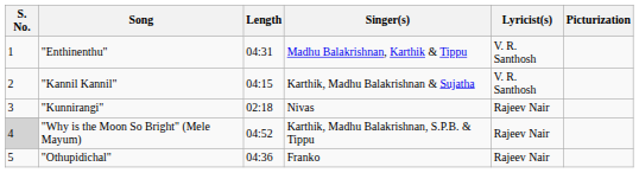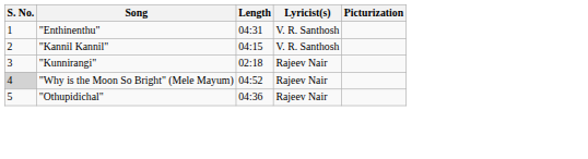- column: Singer(s) | Madhu Balakrishnan, Karthik & Tippu | Karthik, Madhu Balakrishnan & Sujatha | Nivas | Karthik, Madhu Balakrishnan, S.P.B. & Tippu | Franko
